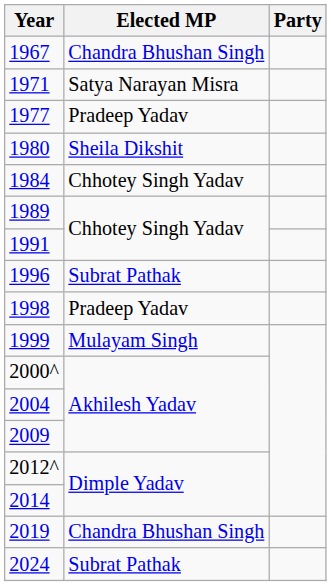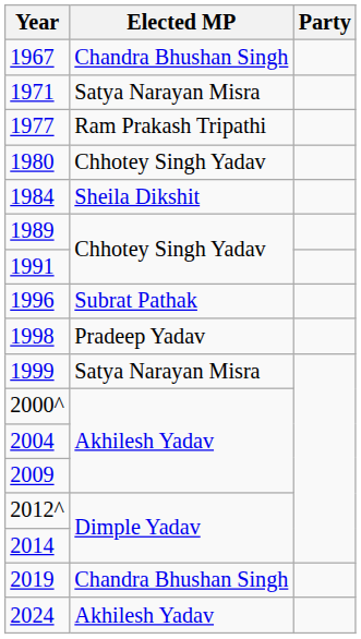1977 | Elected MP: Pradeep Yadav -> Ram Prakash Tripathi
1980 | Elected MP: Sheila Dikshit -> Chhotey Singh Yadav
1984 | Elected MP: Chhotey Singh Yadav -> Sheila Dikshit
1999 | Elected MP: Mulayam Singh -> Satya Narayan Misra
2024 | Elected MP: Subrat Pathak -> Akhilesh Yadav
